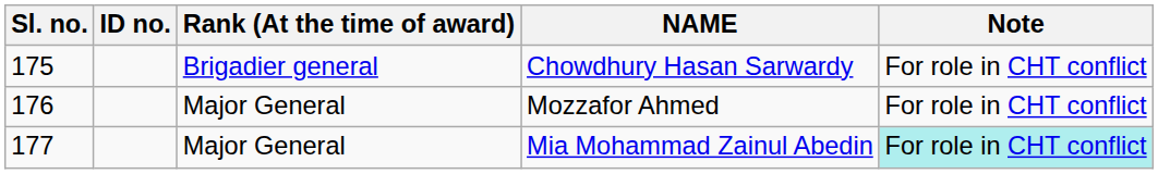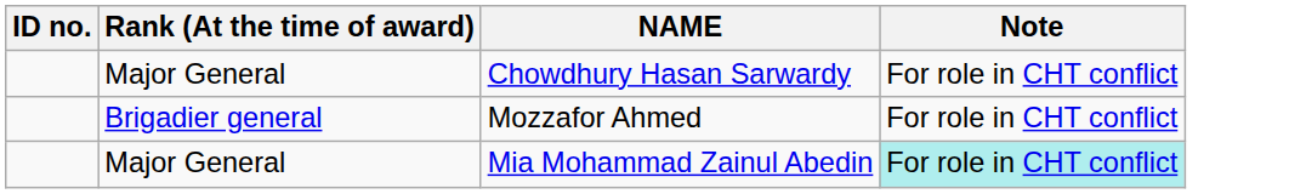- column: Sl. no. | 175 | 176 | 177
Chowdhury Hasan Sarwardy | Rank (At the time of award): Brigadier general -> Major General
Mozzafor Ahmed | Rank (At the time of award): Major General -> Brigadier general
